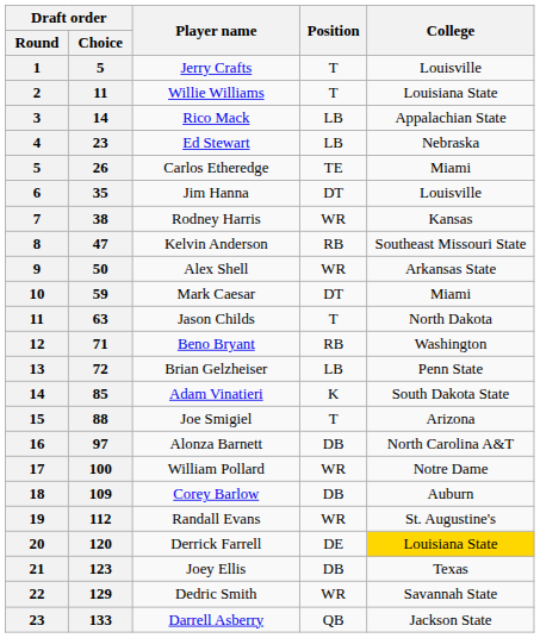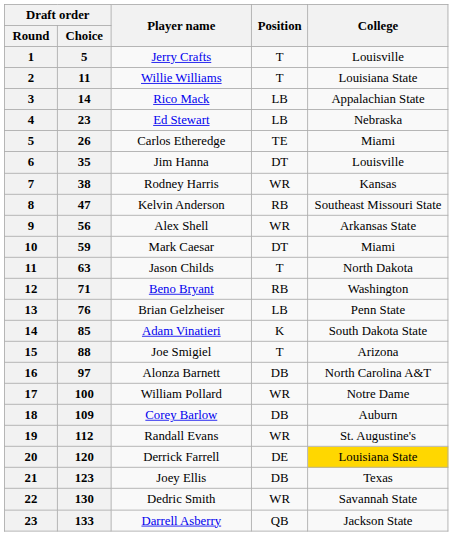Alex Shell | Draft order / Choice: 50 -> 56
Brian Gelzheiser | Draft order / Choice: 72 -> 76
Dedric Smith | Draft order / Choice: 129 -> 130
